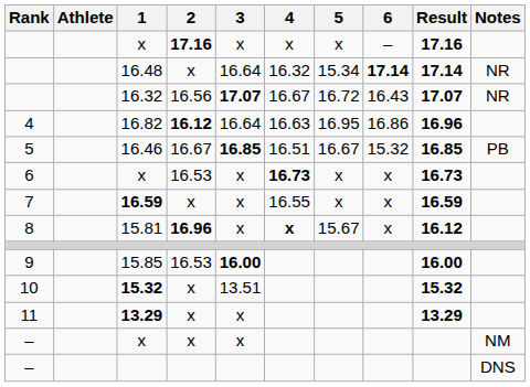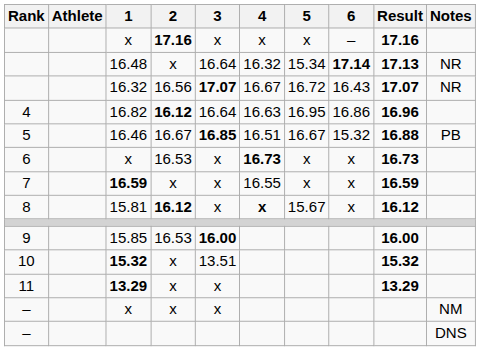16.48 | Result: 17.14 -> 17.13
16.46 | Result: 16.85 -> 16.88
15.81 | 2: 16.96 -> 16.12
